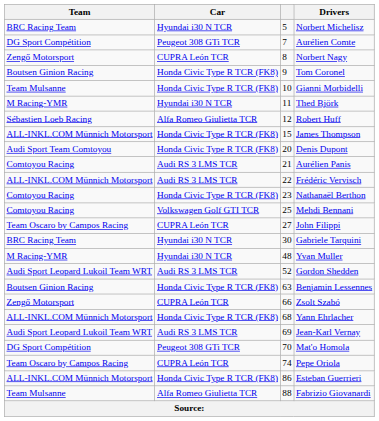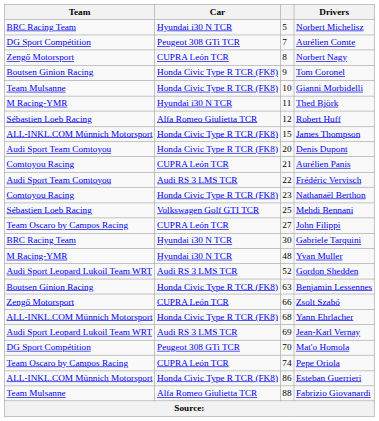Aurélien Panis | Car: Audi RS 3 LMS TCR -> CUPRA León TCR
Frédéric Vervisch | Team: ALL-INKL.COM Münnich Motorsport -> Audi Sport Team Comtoyou
Mehdi Bennani | Team: Comtoyou Racing -> Sébastien Loeb Racing
